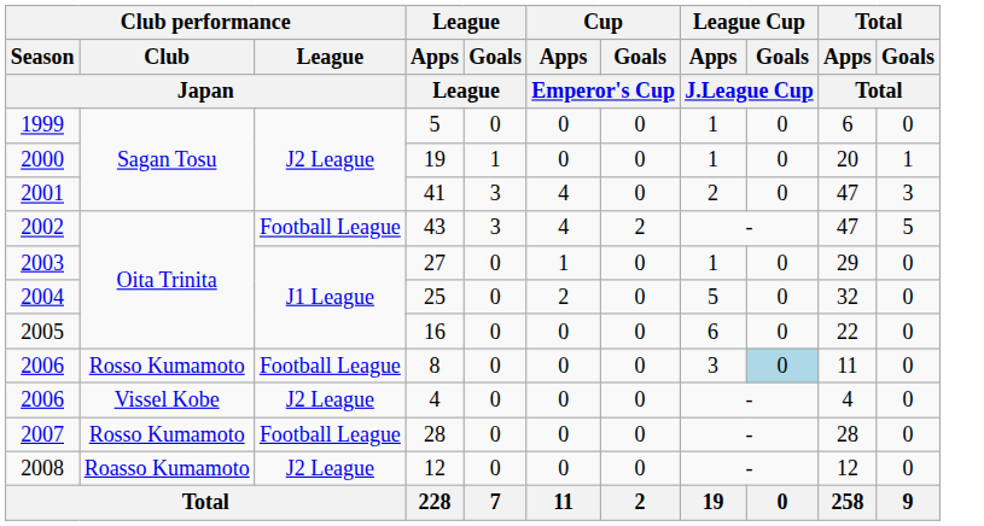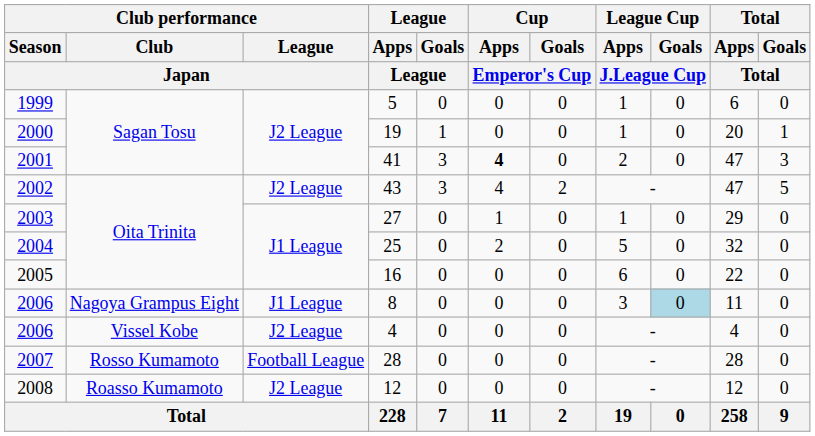41 | Cup / Apps / Emperor's Cup: normal -> bold
43 | Club performance / League / Japan: Football League -> J2 League
8 | Club performance / Club / Japan: Rosso Kumamoto -> Nagoya Grampus Eight
8 | Club performance / League / Japan: Football League -> J1 League
